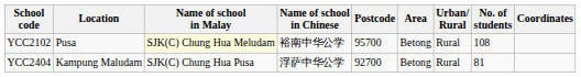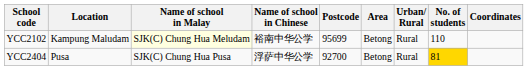YCC2102 | Location: Pusa -> Kampung Maludam
YCC2102 | Postcode: 95700 -> 95699
YCC2102 | No. of students: 108 -> 110
YCC2404 | Location: Kampung Maludam -> Pusa
YCC2404 | No. of students: no background -> gold background
